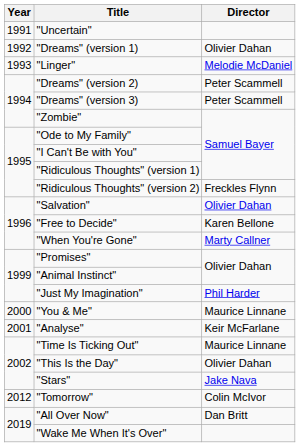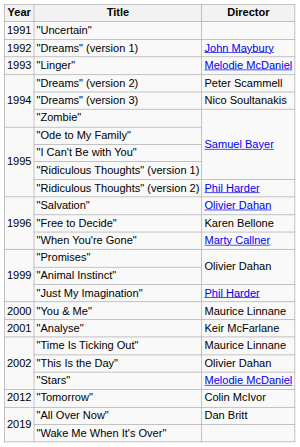"Dreams" (version 1) | Director: Olivier Dahan -> John Maybury
"Dreams" (version 3) | Director: Peter Scammell -> Nico Soultanakis
"Ridiculous Thoughts" (version 2) | Director: Freckles Flynn -> Phil Harder
"Stars" | Director: Jake Nava -> Melodie McDaniel
